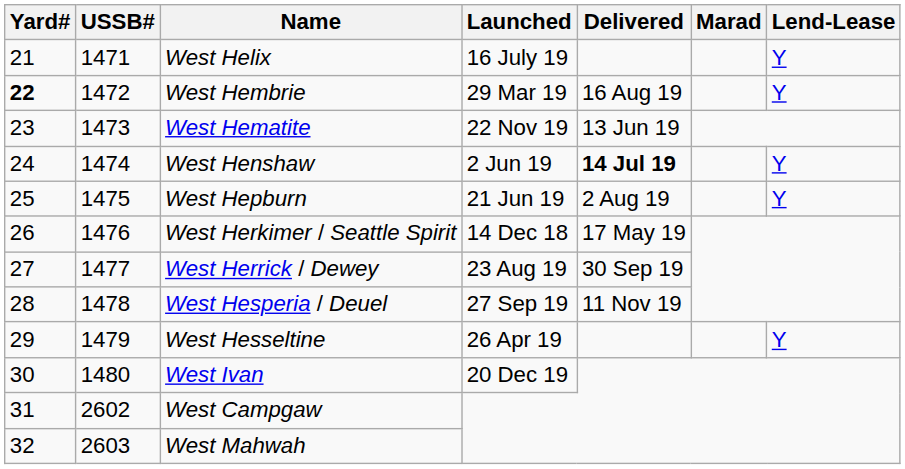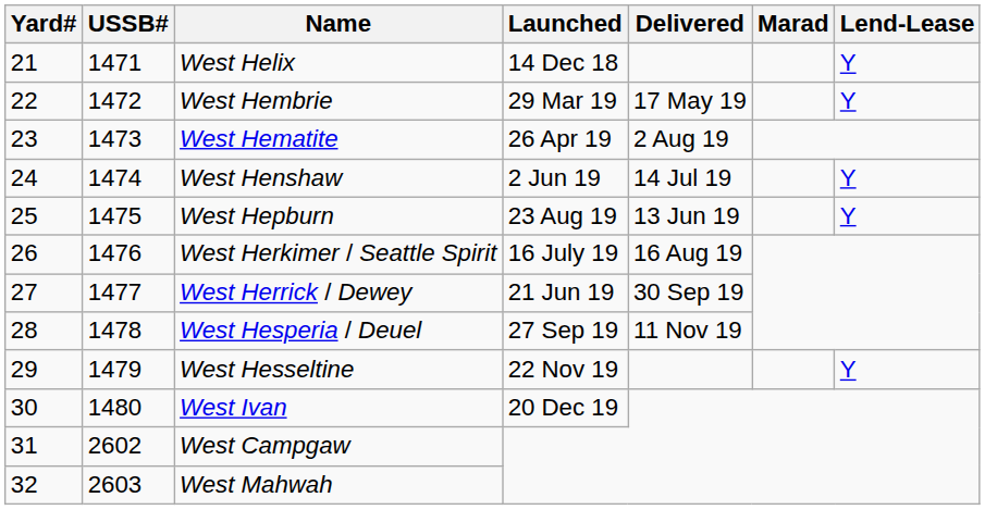West Helix | Launched: 16 July 19 -> 14 Dec 18
West Hembrie | Yard#: bold -> normal
West Hembrie | Delivered: 16 Aug 19 -> 17 May 19
West Hematite | Launched: 22 Nov 19 -> 26 Apr 19
West Hematite | Delivered: 13 Jun 19 -> 2 Aug 19
West Henshaw | Delivered: bold -> normal
West Hepburn | Launched: 21 Jun 19 -> 23 Aug 19
West Hepburn | Delivered: 2 Aug 19 -> 13 Jun 19
West Herkimer / Seattle Spirit | Launched: 14 Dec 18 -> 16 July 19
West Herkimer / Seattle Spirit | Delivered: 17 May 19 -> 16 Aug 19
West Herrick / Dewey | Launched: 23 Aug 19 -> 21 Jun 19
West Hesseltine | Launched: 26 Apr 19 -> 22 Nov 19
